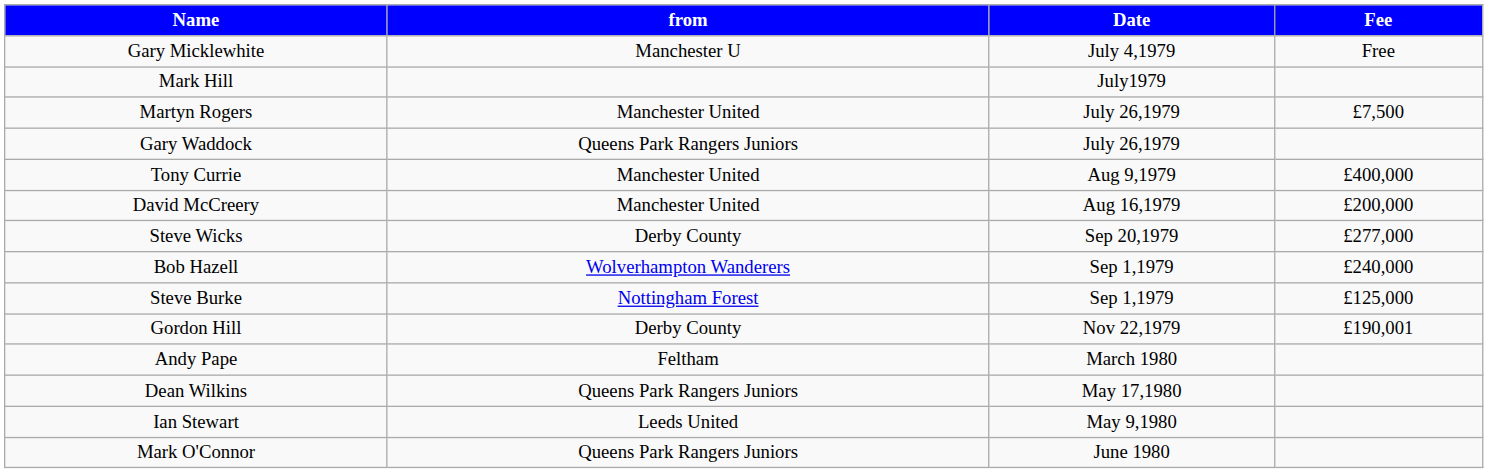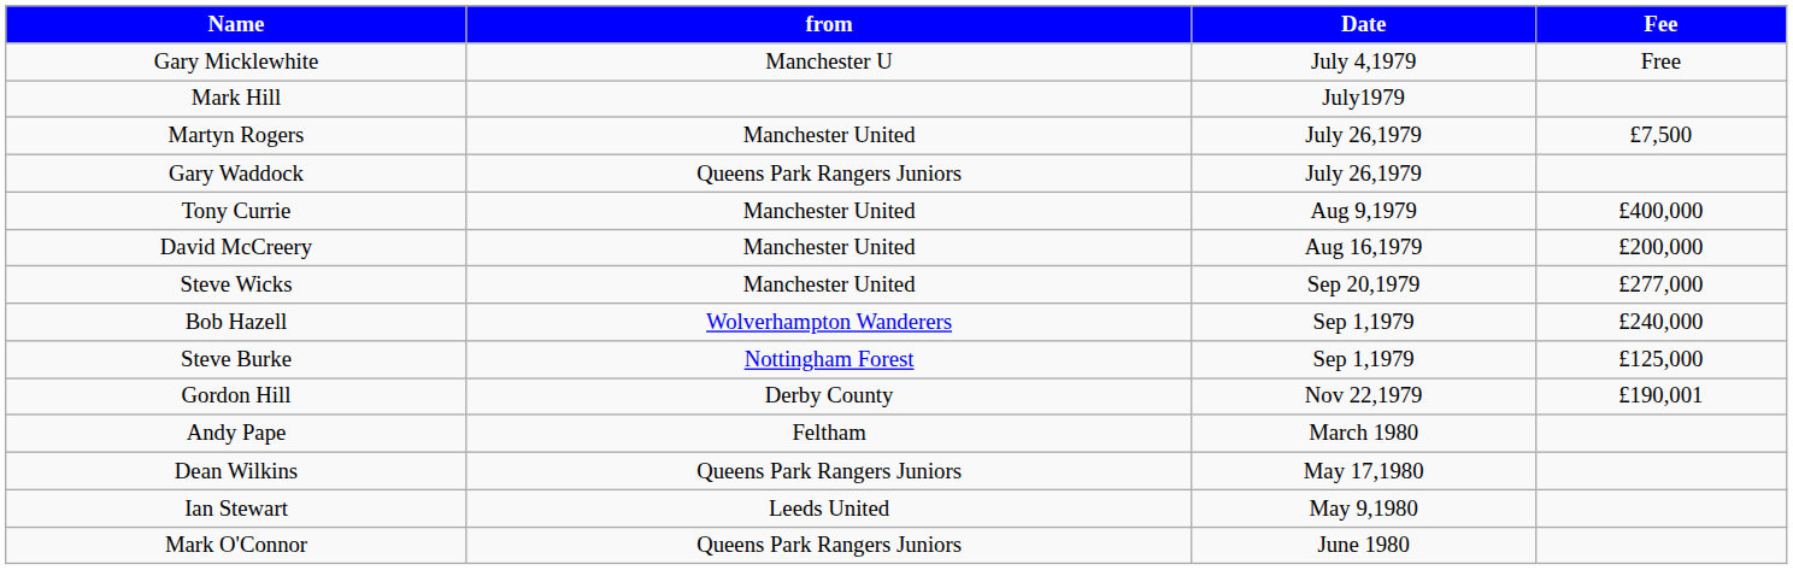Steve Wicks | from: Derby County -> Manchester United
